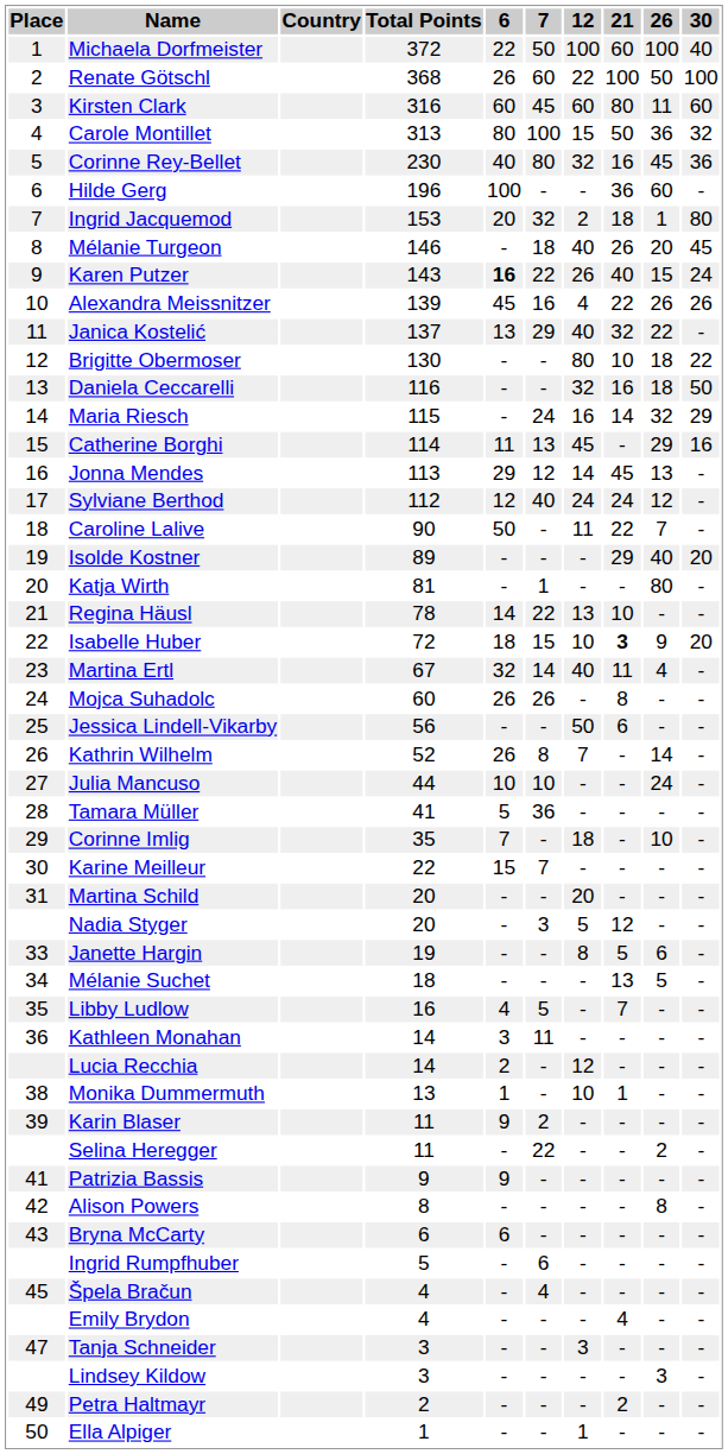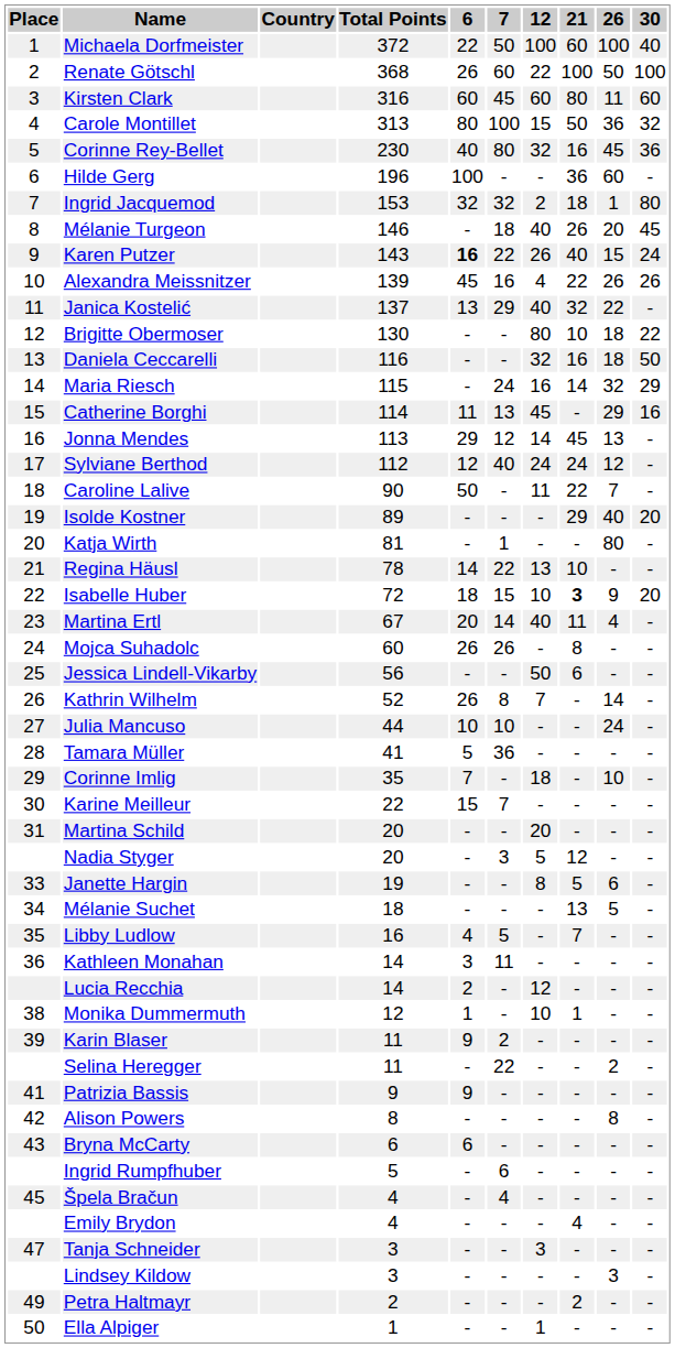Ingrid Jacquemod | 6: 20 -> 32
Martina Ertl | 6: 32 -> 20
Monika Dummermuth | Total Points: 13 -> 12
